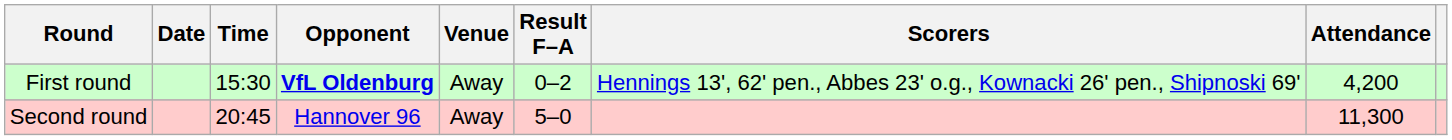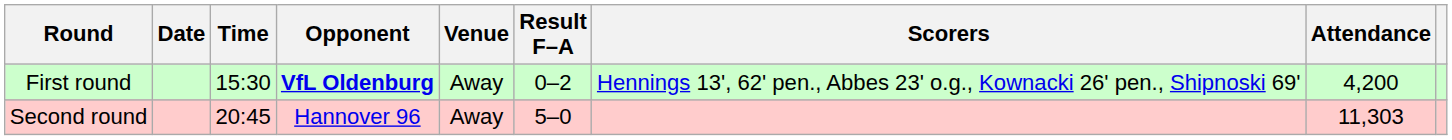Second round | Attendance: 11,300 -> 11,303
